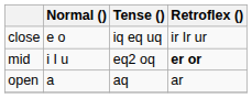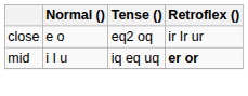close | Tense (): iq eq uq -> eq2 oq
mid | Tense (): eq2 oq -> iq eq uq
- row: open | a | aq | ar
